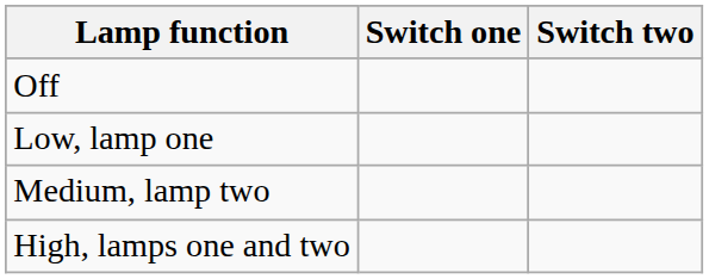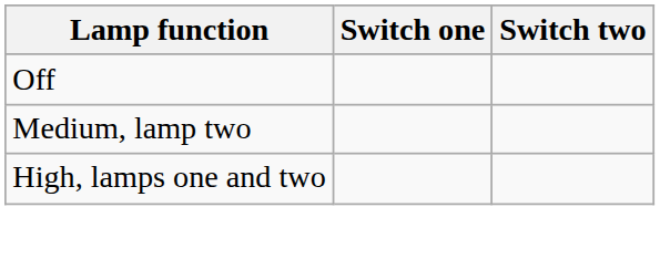- row: Low, lamp one
